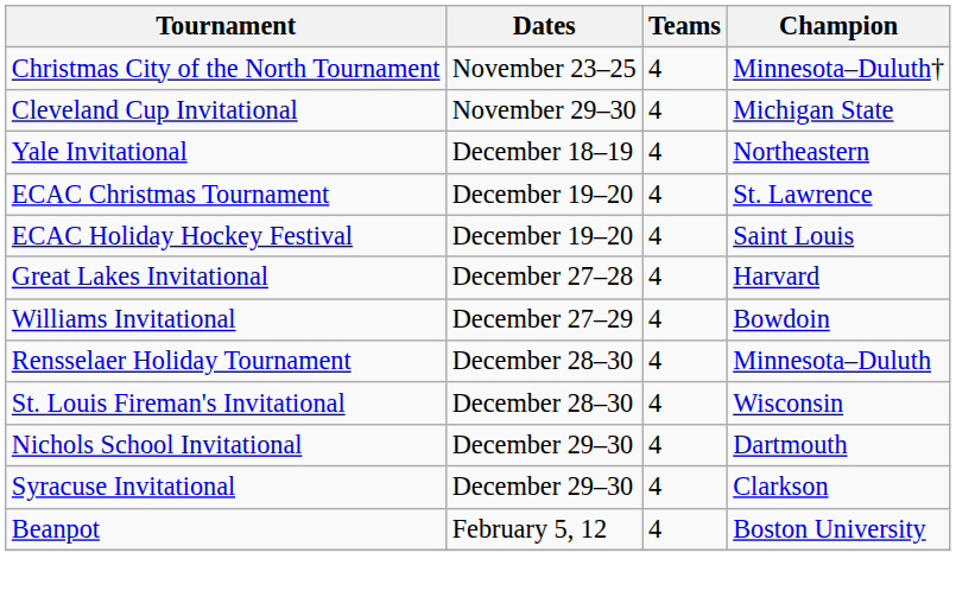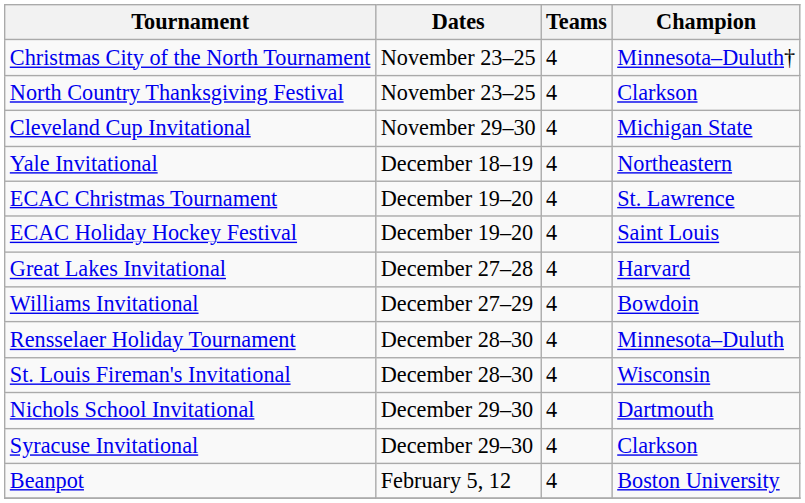+ row: North Country Thanksgiving Festival | November 23–25 | 4 | Clarkson
